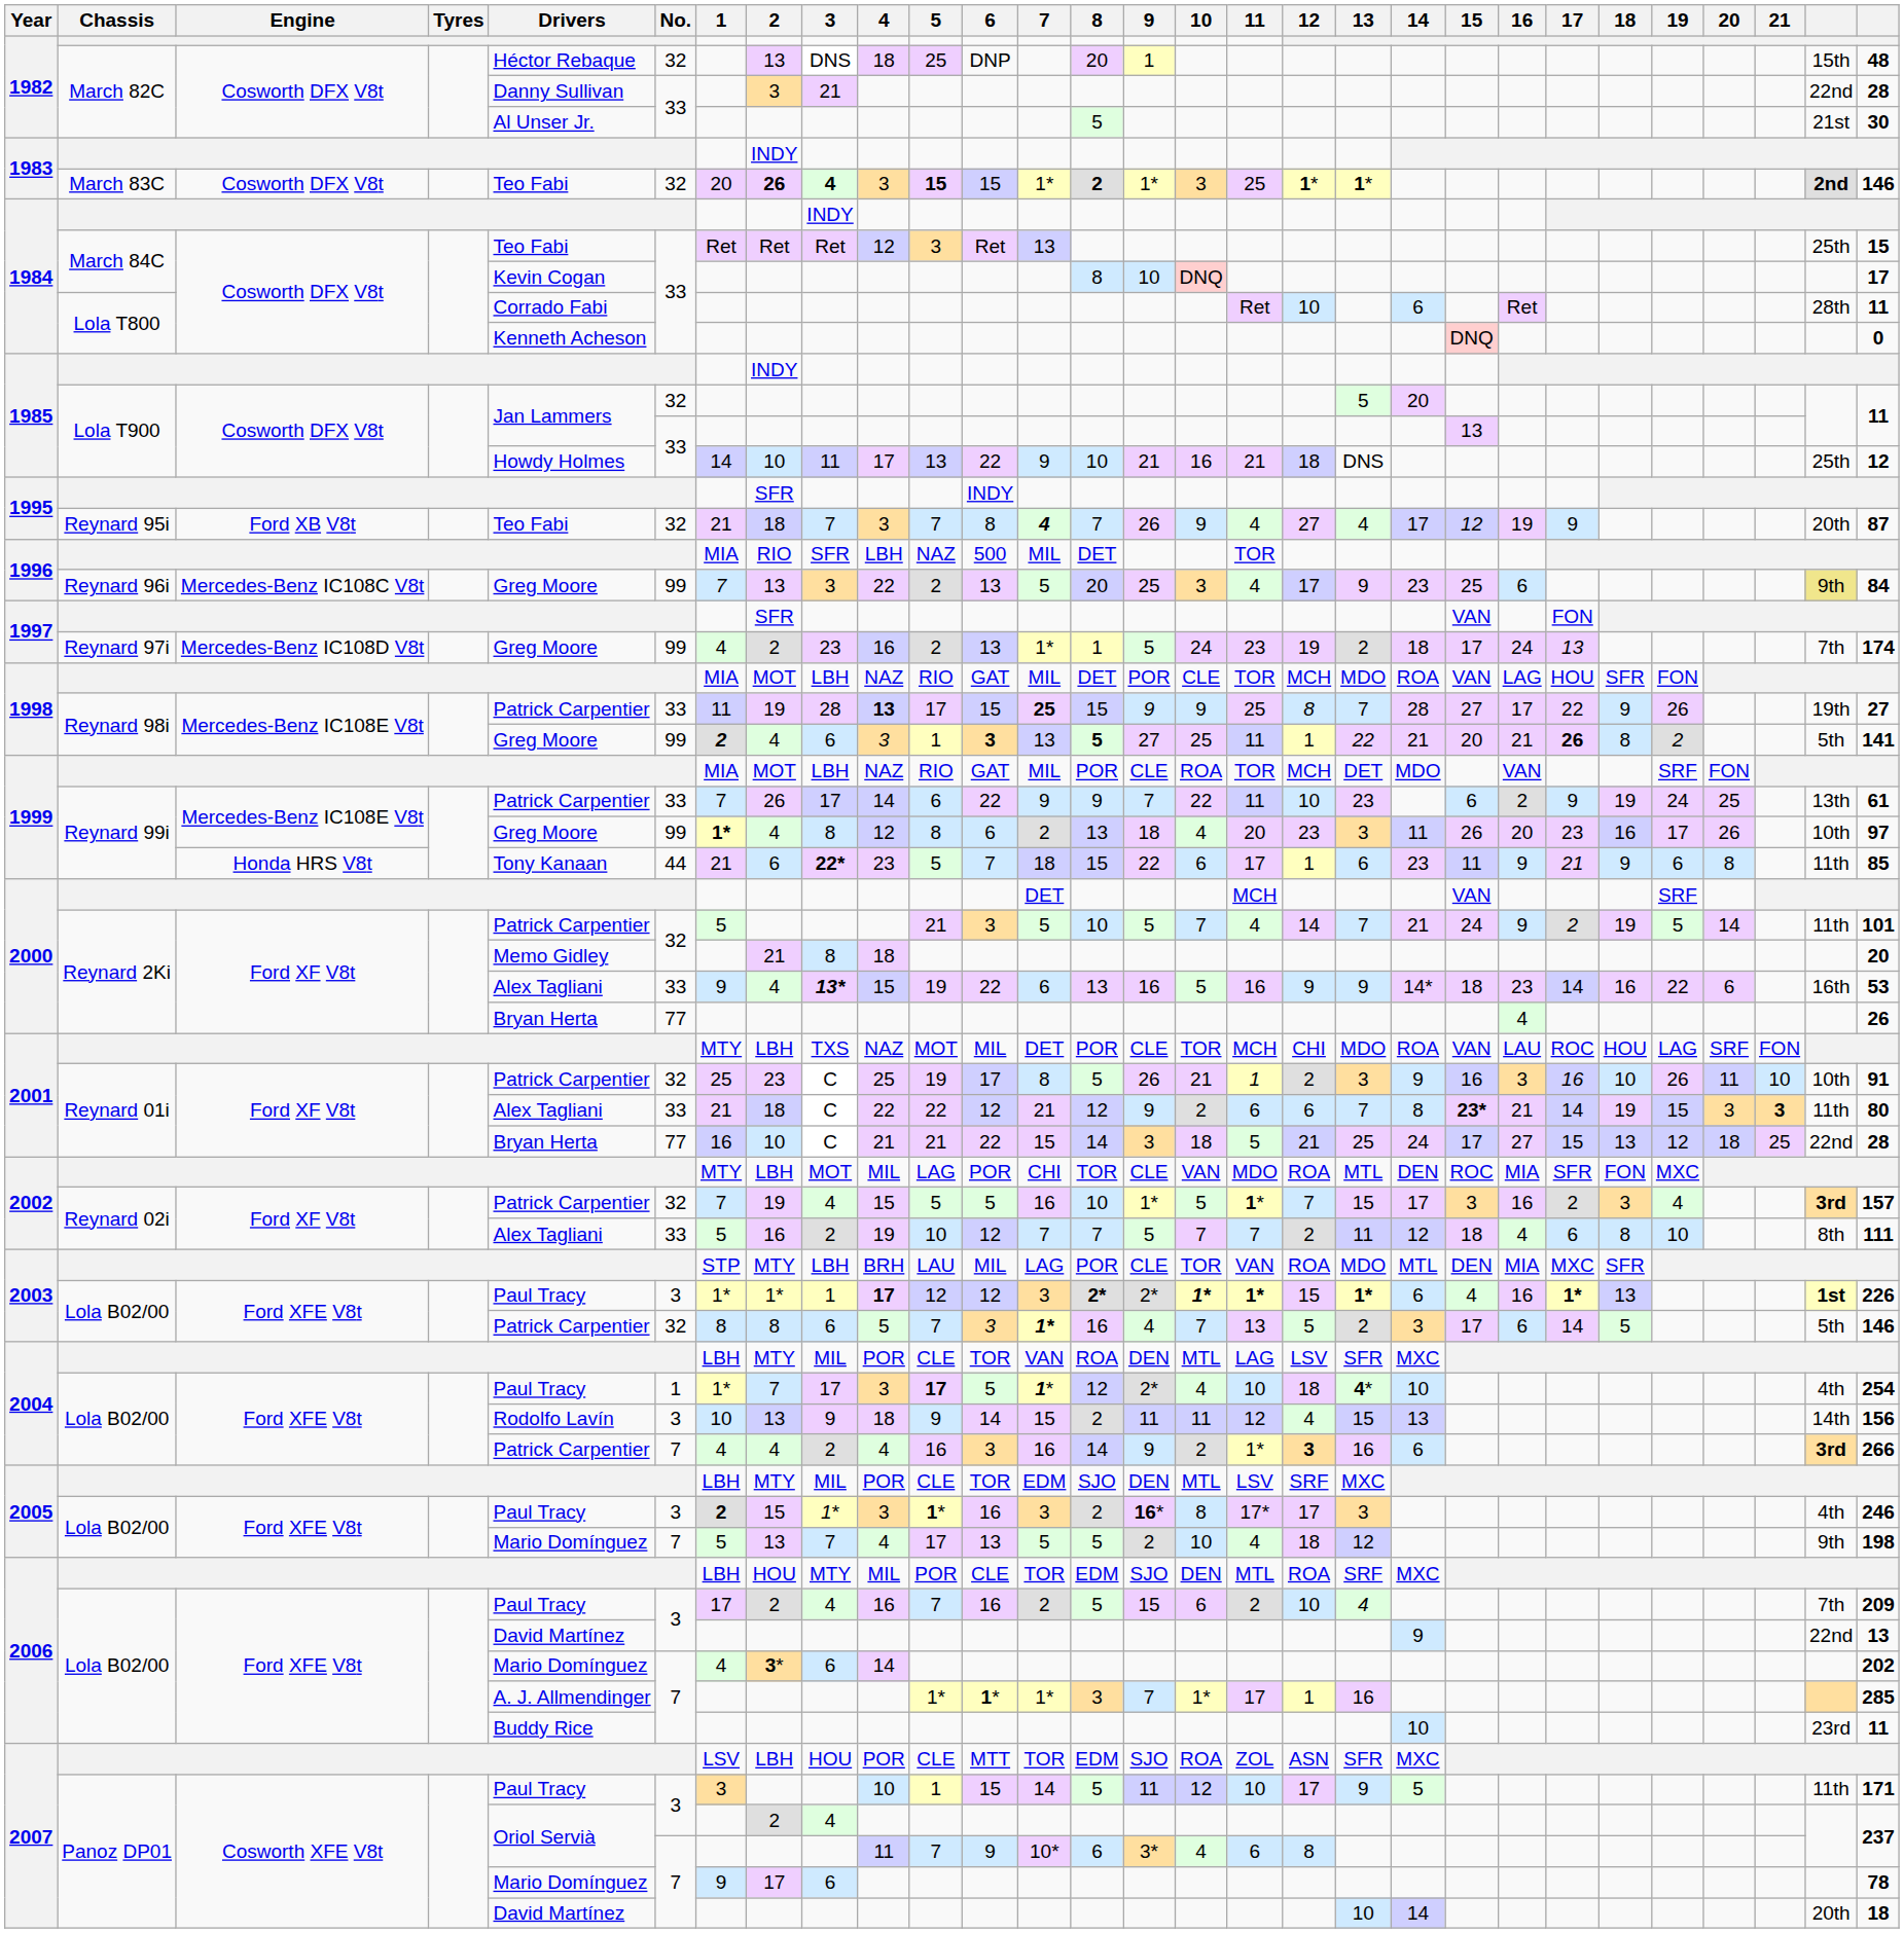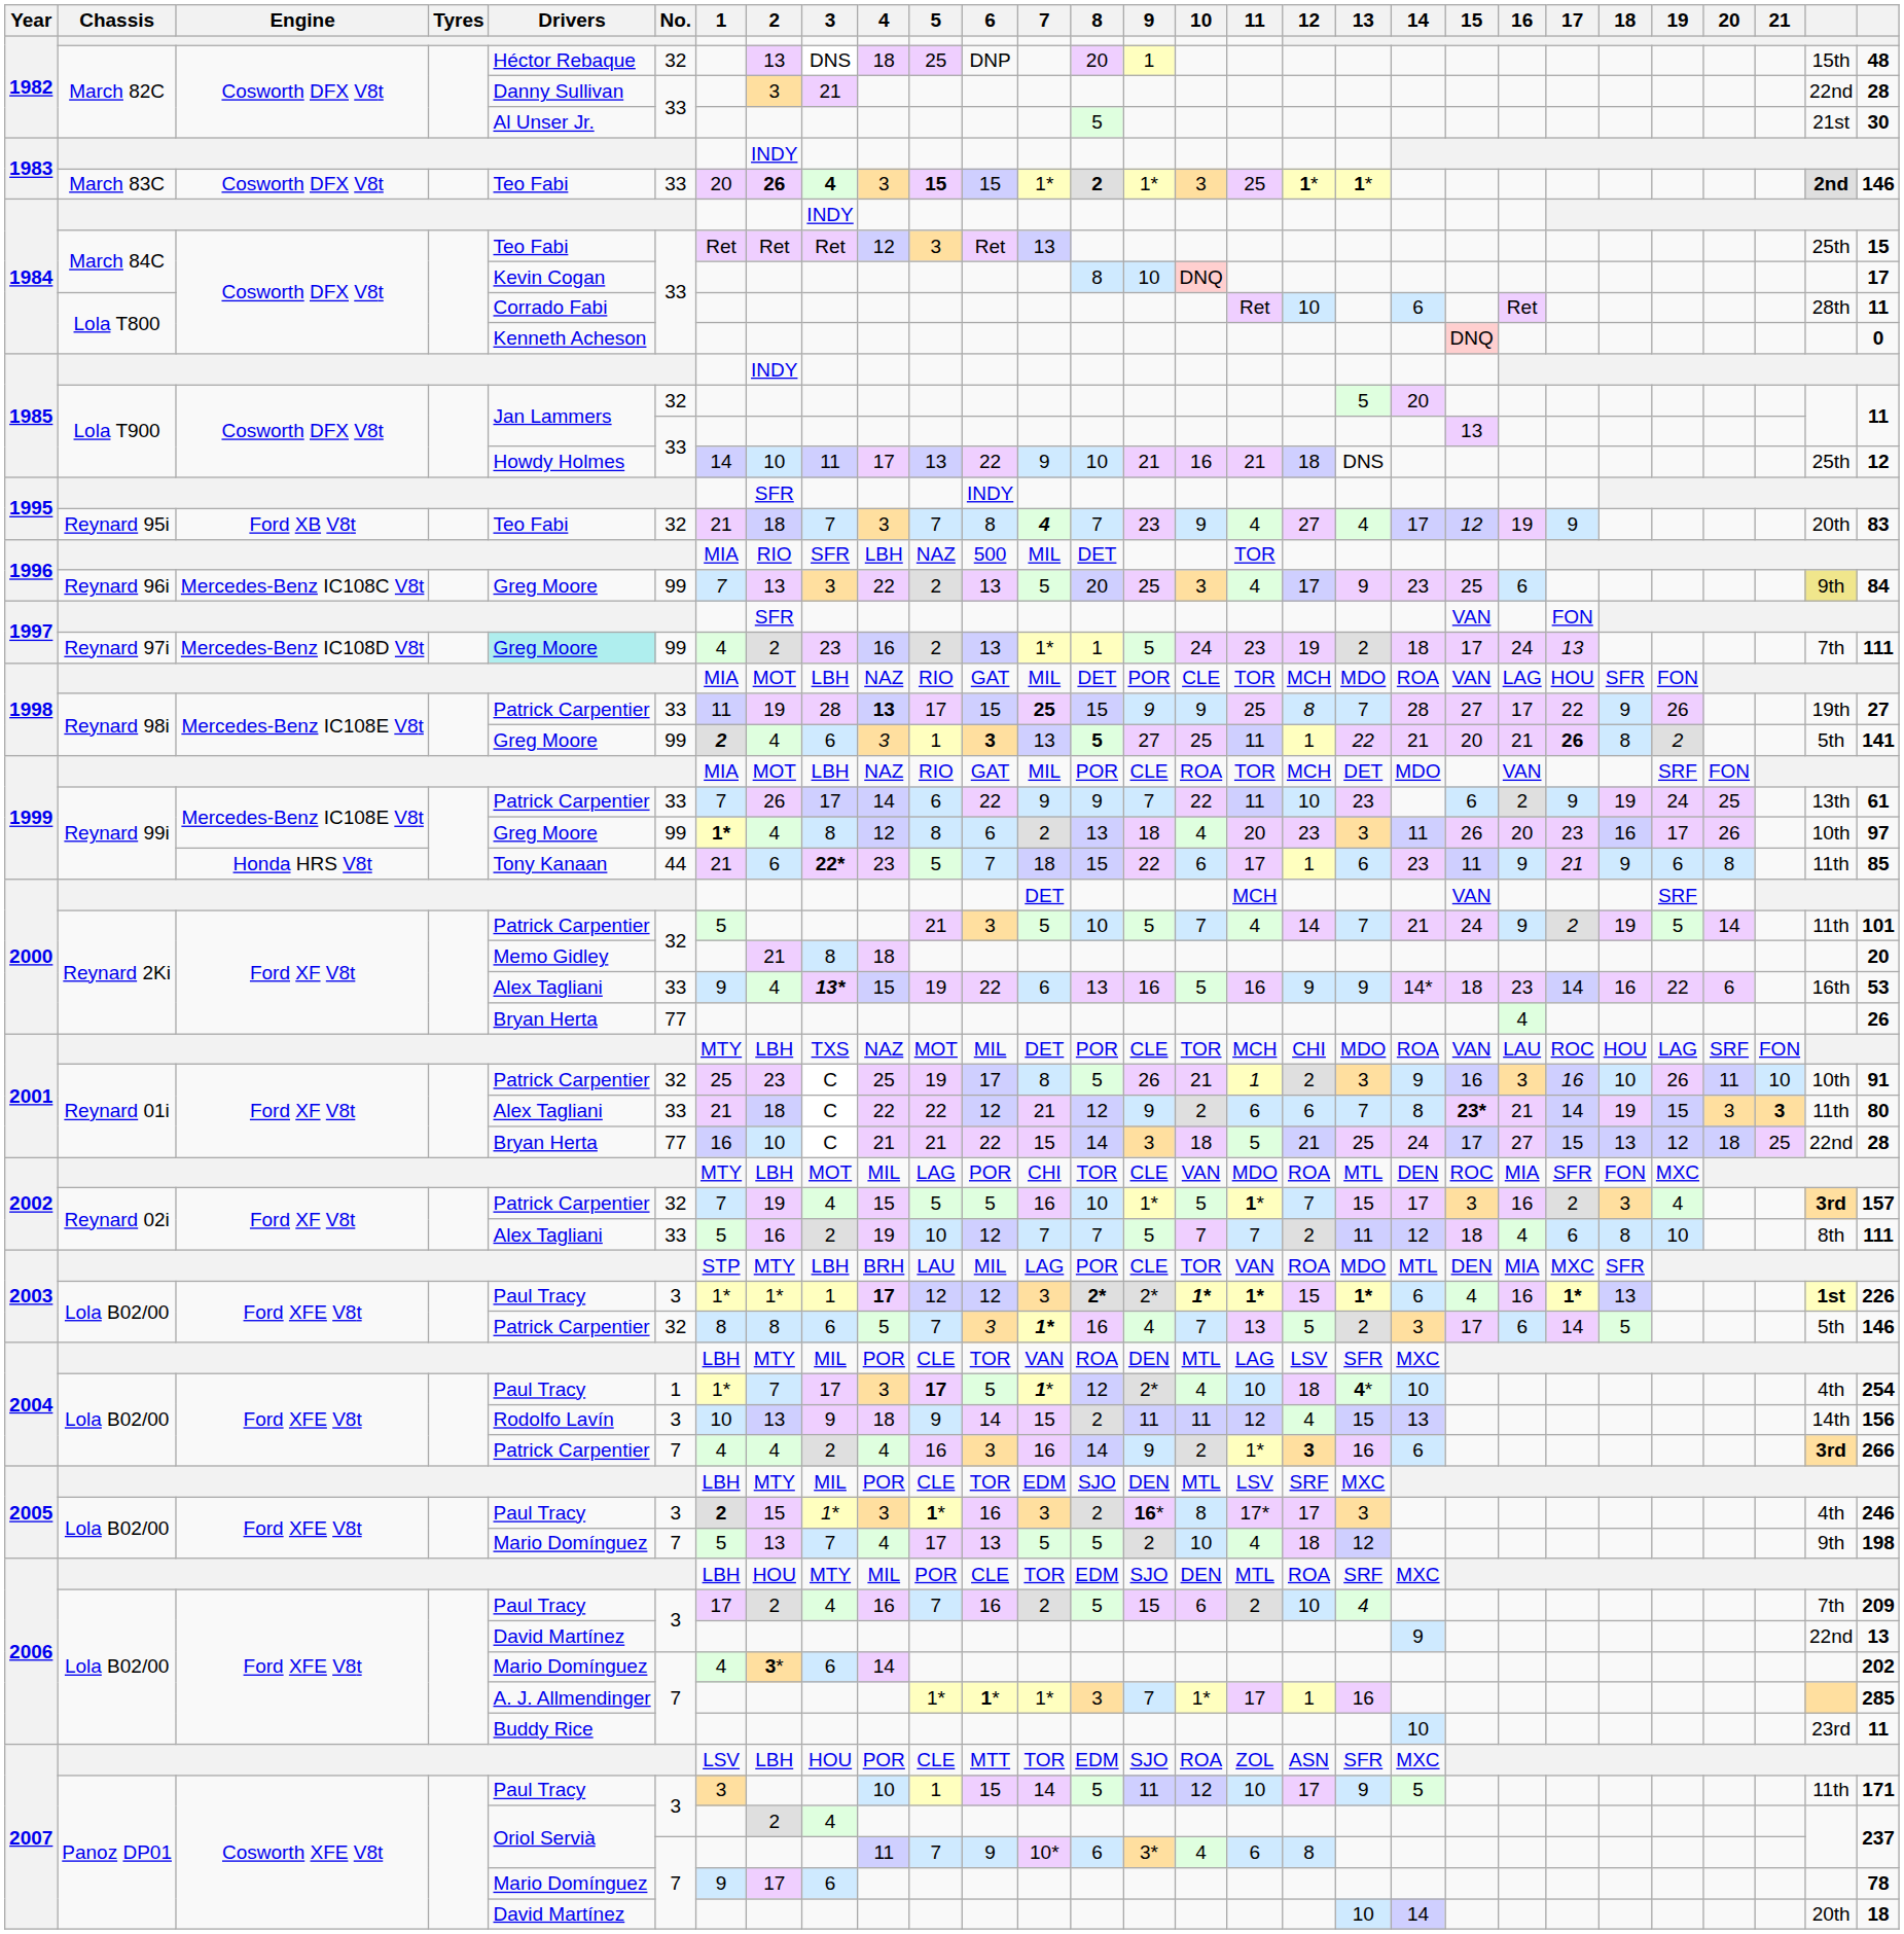1983 / March 83C | No.: 32 -> 33
1995 / Reynard 95i | 9: 26 -> 23
1995 / Reynard 95i | column 29: 87 -> 83
1997 / Reynard 97i | Drivers: no background -> paleturquoise background
1997 / Reynard 97i | column 29: 174 -> 111
